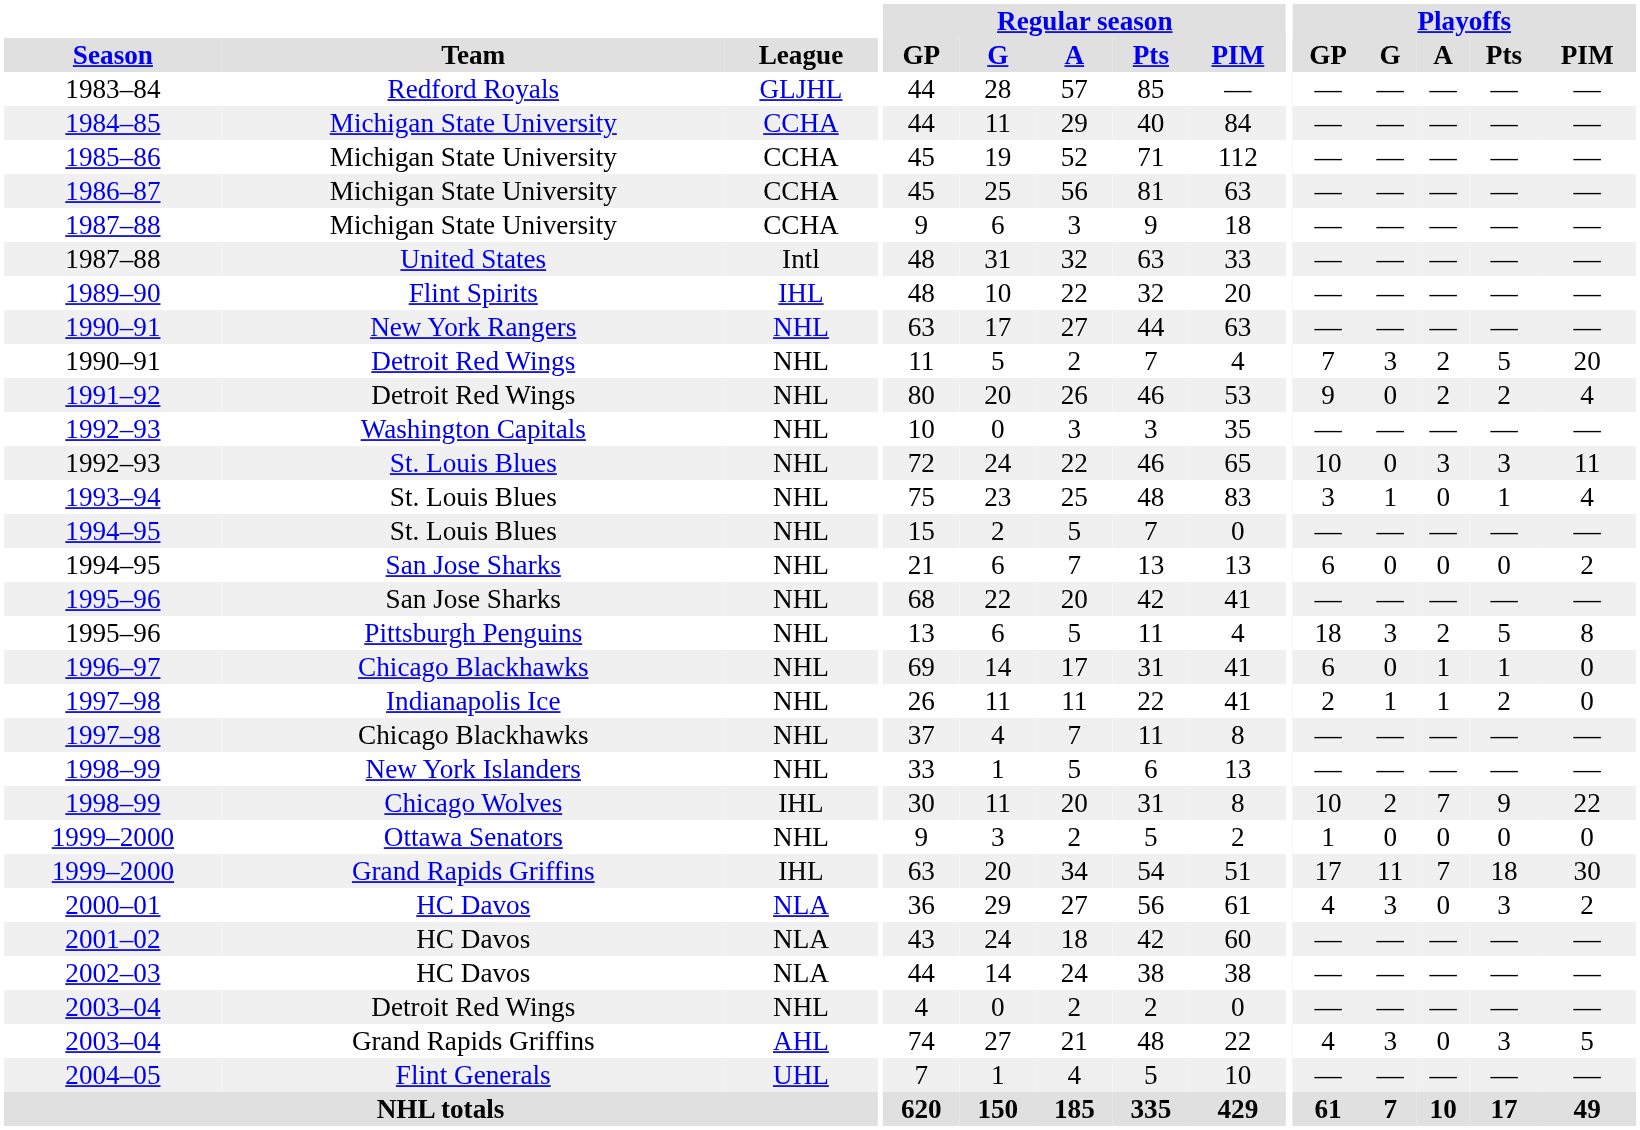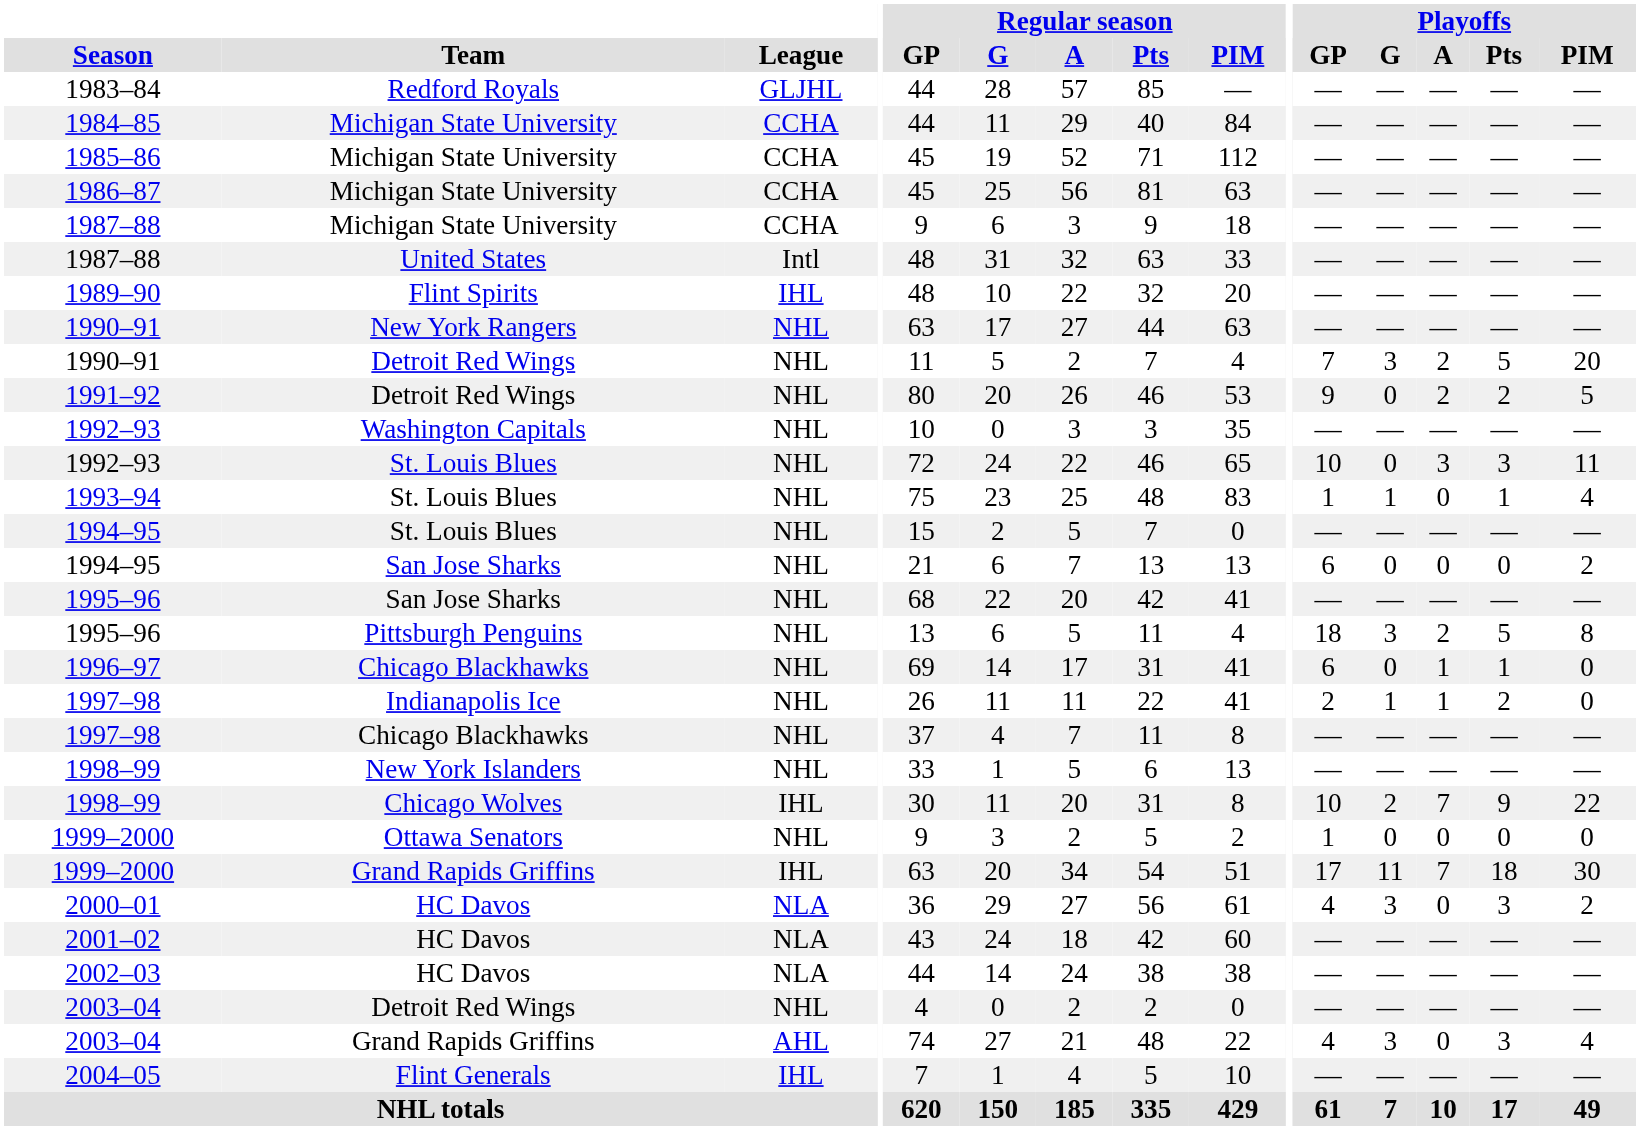1991–92 | Playoffs / PIM: 4 -> 5
1993–94 | Playoffs / GP: 3 -> 1
2003–04 / Grand Rapids Griffins | Playoffs / PIM: 5 -> 4
2004–05 | League: UHL -> IHL
